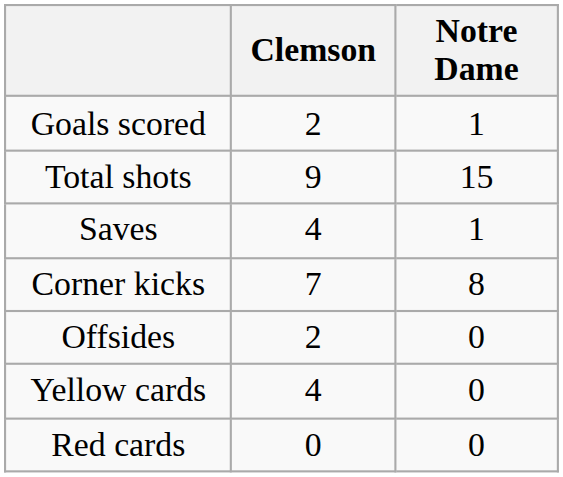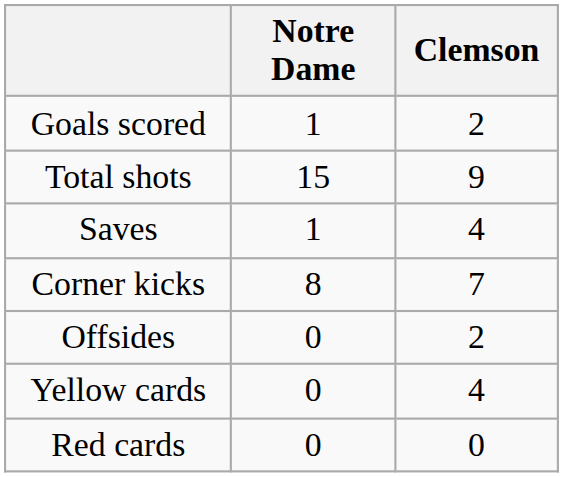columns swapped: Clemson <-> Notre Dame
